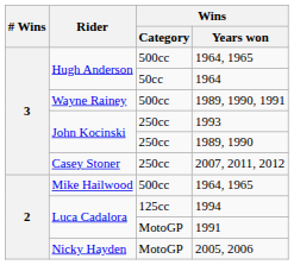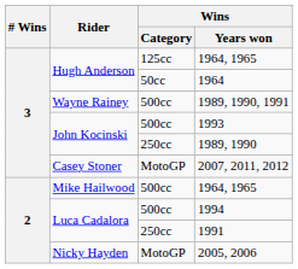Hugh Anderson / 1964, 1965 | Wins / Category: 500cc -> 125cc
1993 | Wins / Category: 250cc -> 500cc
2007, 2011, 2012 | Wins / Category: 250cc -> MotoGP
1994 | Wins / Category: 125cc -> 500cc
1991 | Wins / Category: MotoGP -> 250cc
